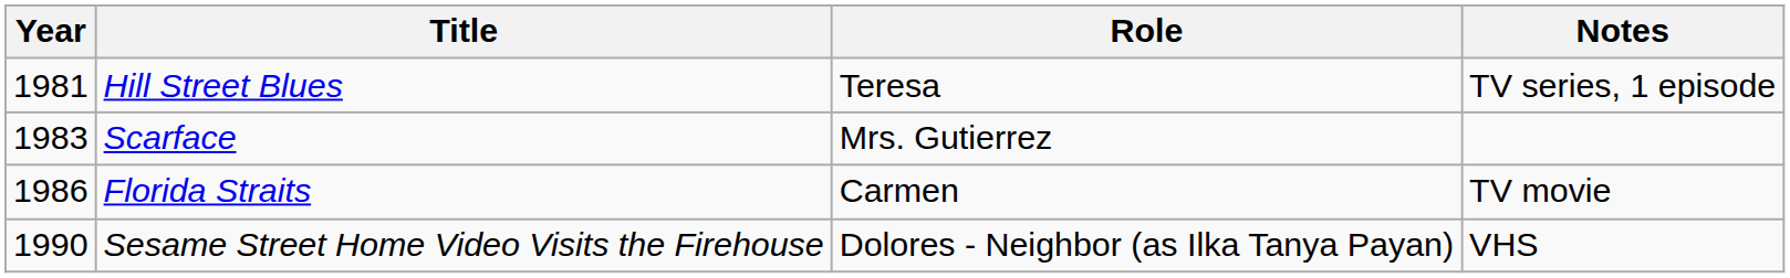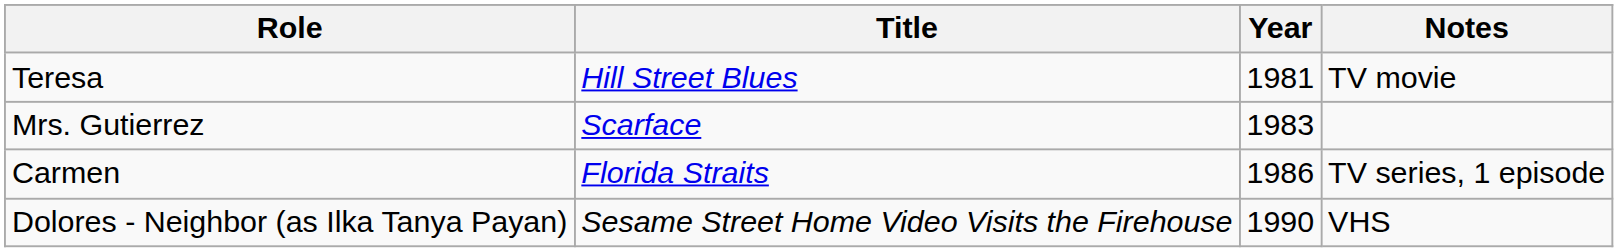columns swapped: Year <-> Role
Hill Street Blues | Notes: TV series, 1 episode -> TV movie
Florida Straits | Notes: TV movie -> TV series, 1 episode
